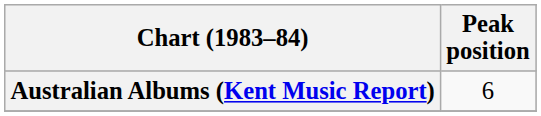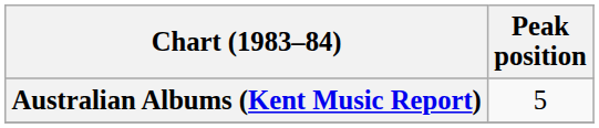Australian Albums (Kent Music Report) | Peak position: 6 -> 5
